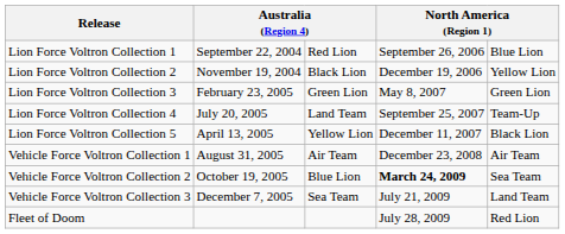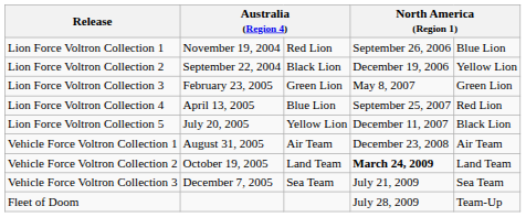Lion Force Voltron Collection 1 | column 2: September 22, 2004 -> November 19, 2004
Lion Force Voltron Collection 2 | column 2: November 19, 2004 -> September 22, 2004
Lion Force Voltron Collection 4 | column 2: July 20, 2005 -> April 13, 2005
Lion Force Voltron Collection 4 | column 3: Land Team -> Blue Lion
Lion Force Voltron Collection 4 | column 5: Team-Up -> Red Lion
Lion Force Voltron Collection 5 | column 2: April 13, 2005 -> July 20, 2005
Vehicle Force Voltron Collection 2 | column 3: Blue Lion -> Land Team
Vehicle Force Voltron Collection 2 | column 5: Sea Team -> Land Team
Vehicle Force Voltron Collection 3 | column 5: Land Team -> Sea Team
Fleet of Doom | column 5: Red Lion -> Team-Up
